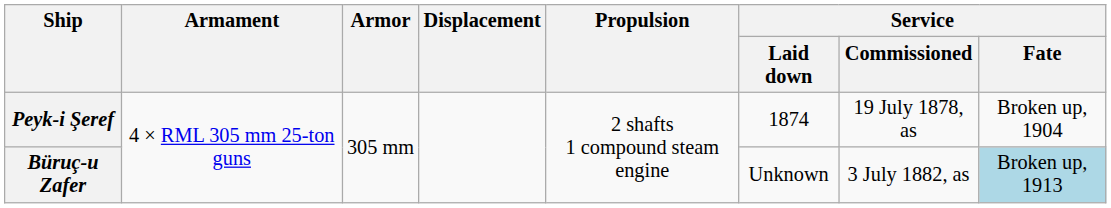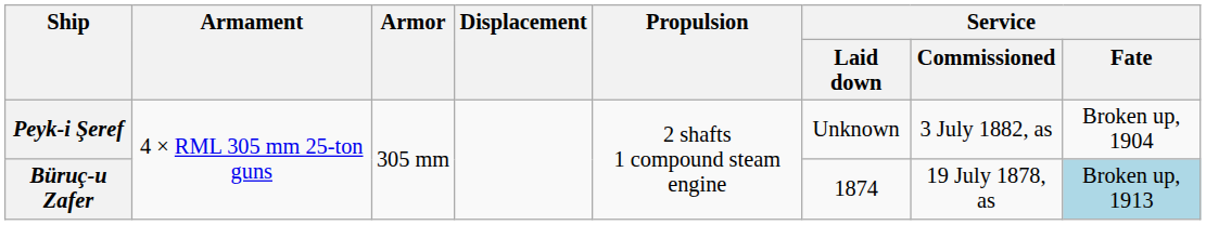Peyk-i Şeref | Service / Laid down: 1874 -> Unknown
Peyk-i Şeref | Service / Commissioned: 19 July 1878, as -> 3 July 1882, as
Büruç-u Zafer | Service / Laid down: Unknown -> 1874
Büruç-u Zafer | Service / Commissioned: 3 July 1882, as -> 19 July 1878, as
